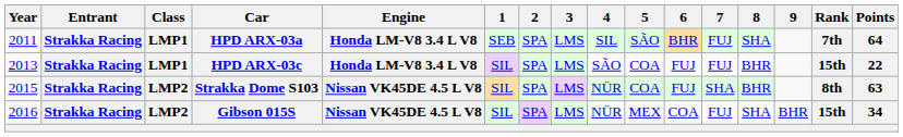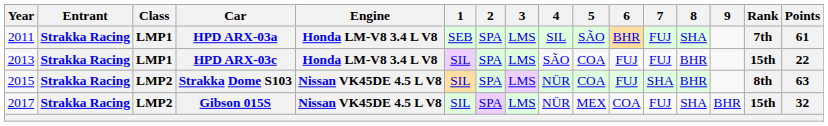HPD ARX-03a | Points: 64 -> 61
Gibson 015S | Year: 2016 -> 2017
Gibson 015S | Points: 34 -> 32
